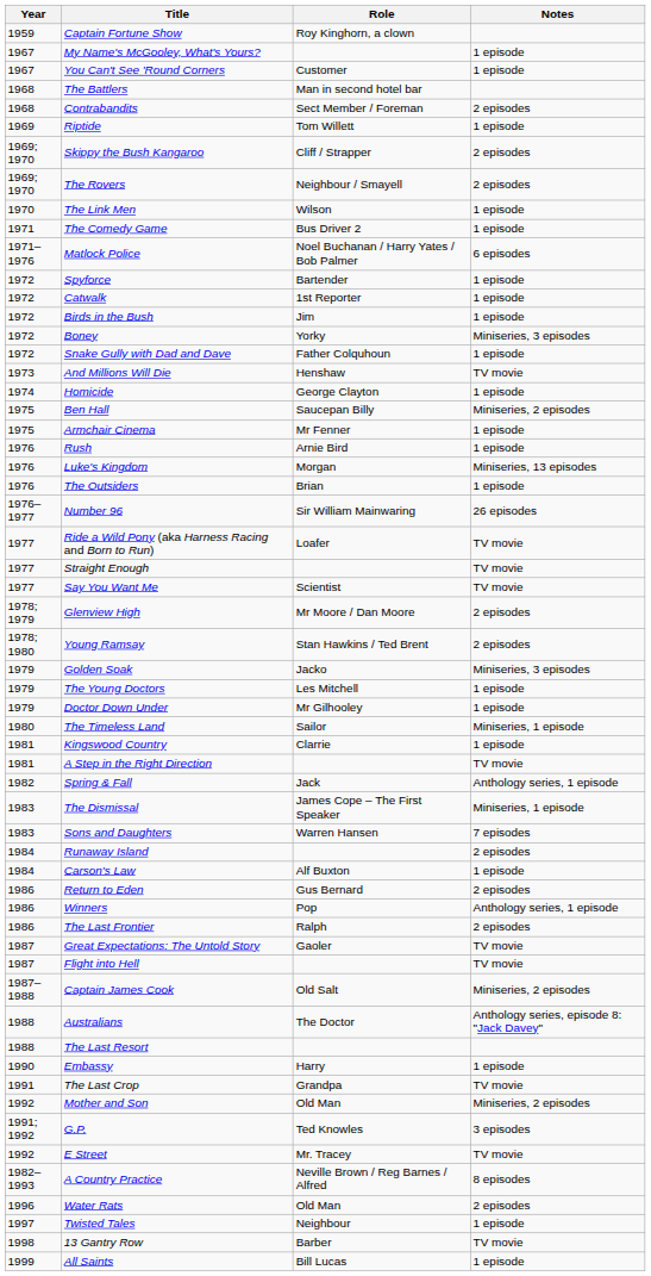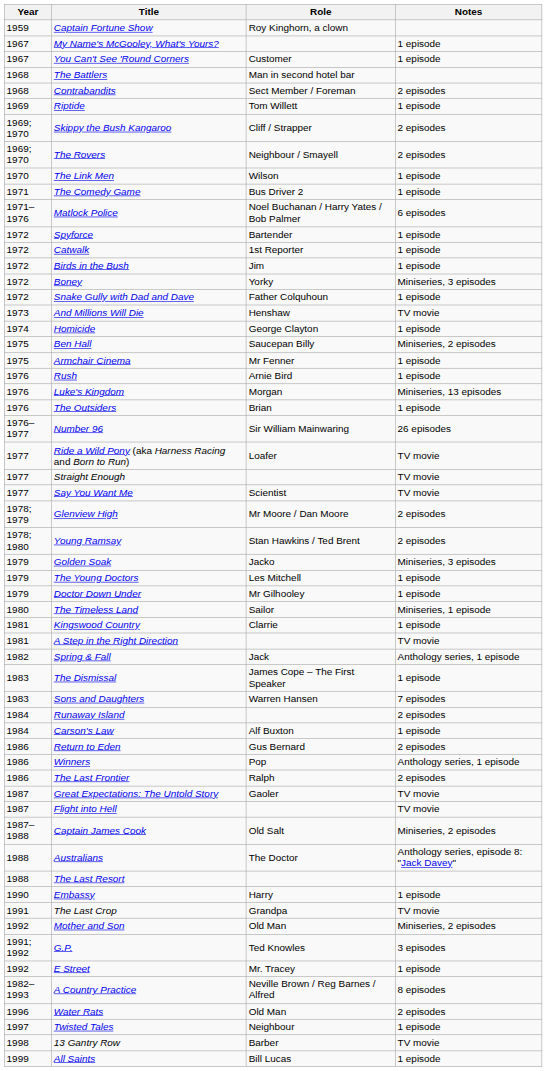The Dismissal | Notes: Miniseries, 1 episode -> 1 episode
E Street | Notes: TV movie -> 1 episode
